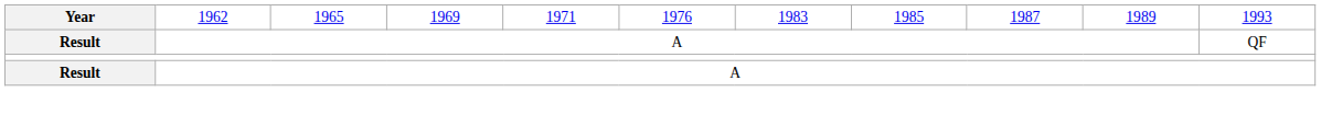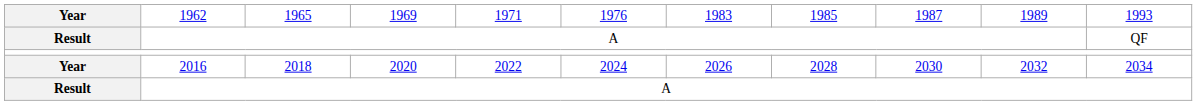+ row: Year | 2016 | 2018 | 2020 | 2022 | 2024 | 2026 | 2028 | 2030 | 2032 | 2034
